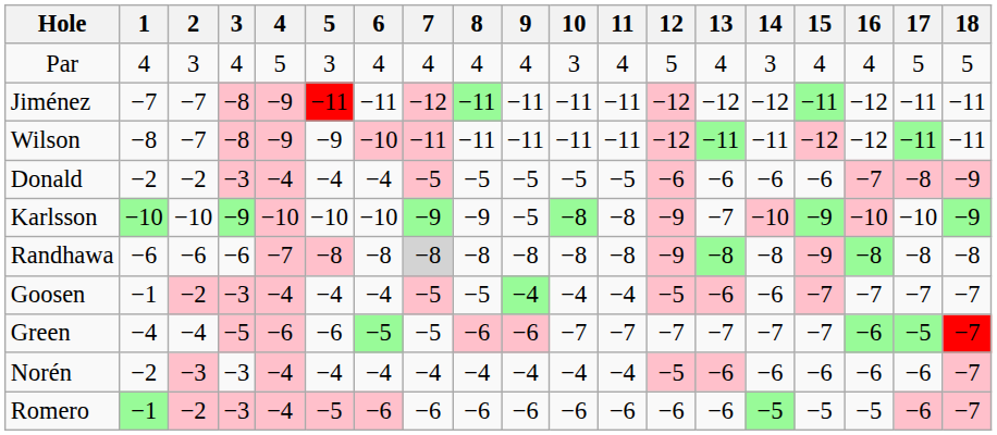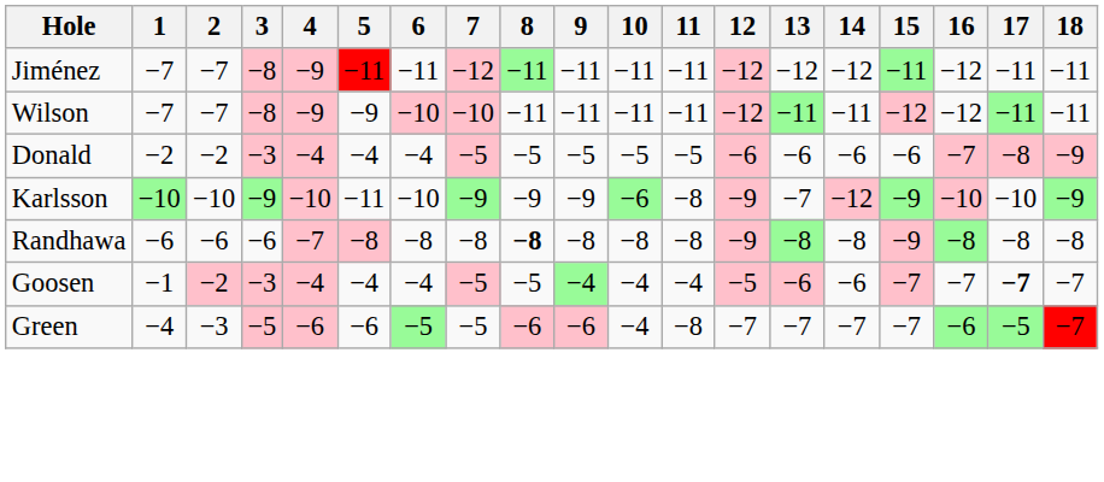- row: Par | 4 | 3 | 4 | 5 | 3 | 4 | 4 | 4 | 4 | 3 | 4 | 5 | 4 | 3 | 4 | 4 | 5 | 5
Wilson | 1: −8 -> −7
Wilson | 7: −11 -> −10
Karlsson | 5: −10 -> −11
Karlsson | 9: −5 -> −9
Karlsson | 10: −8 -> −6
Karlsson | 14: −10 -> −12
Randhawa | 7: lightgrey background -> no background
Randhawa | 8: normal -> bold
Goosen | 17: normal -> bold
Green | 2: −4 -> −3
Green | 10: −7 -> −4
Green | 11: −7 -> −8
- row: Norén | −2 | −3 | −3 | −4 | −4 | −4 | −4 | −4 | −4 | −4 | −4 | −5 | −6 | −6 | −6 | −6 | −6 | −7
- row: Romero | −1 | −2 | −3 | −4 | −5 | −6 | −6 | −6 | −6 | −6 | −6 | −6 | −6 | −5 | −5 | −5 | −6 | −7
